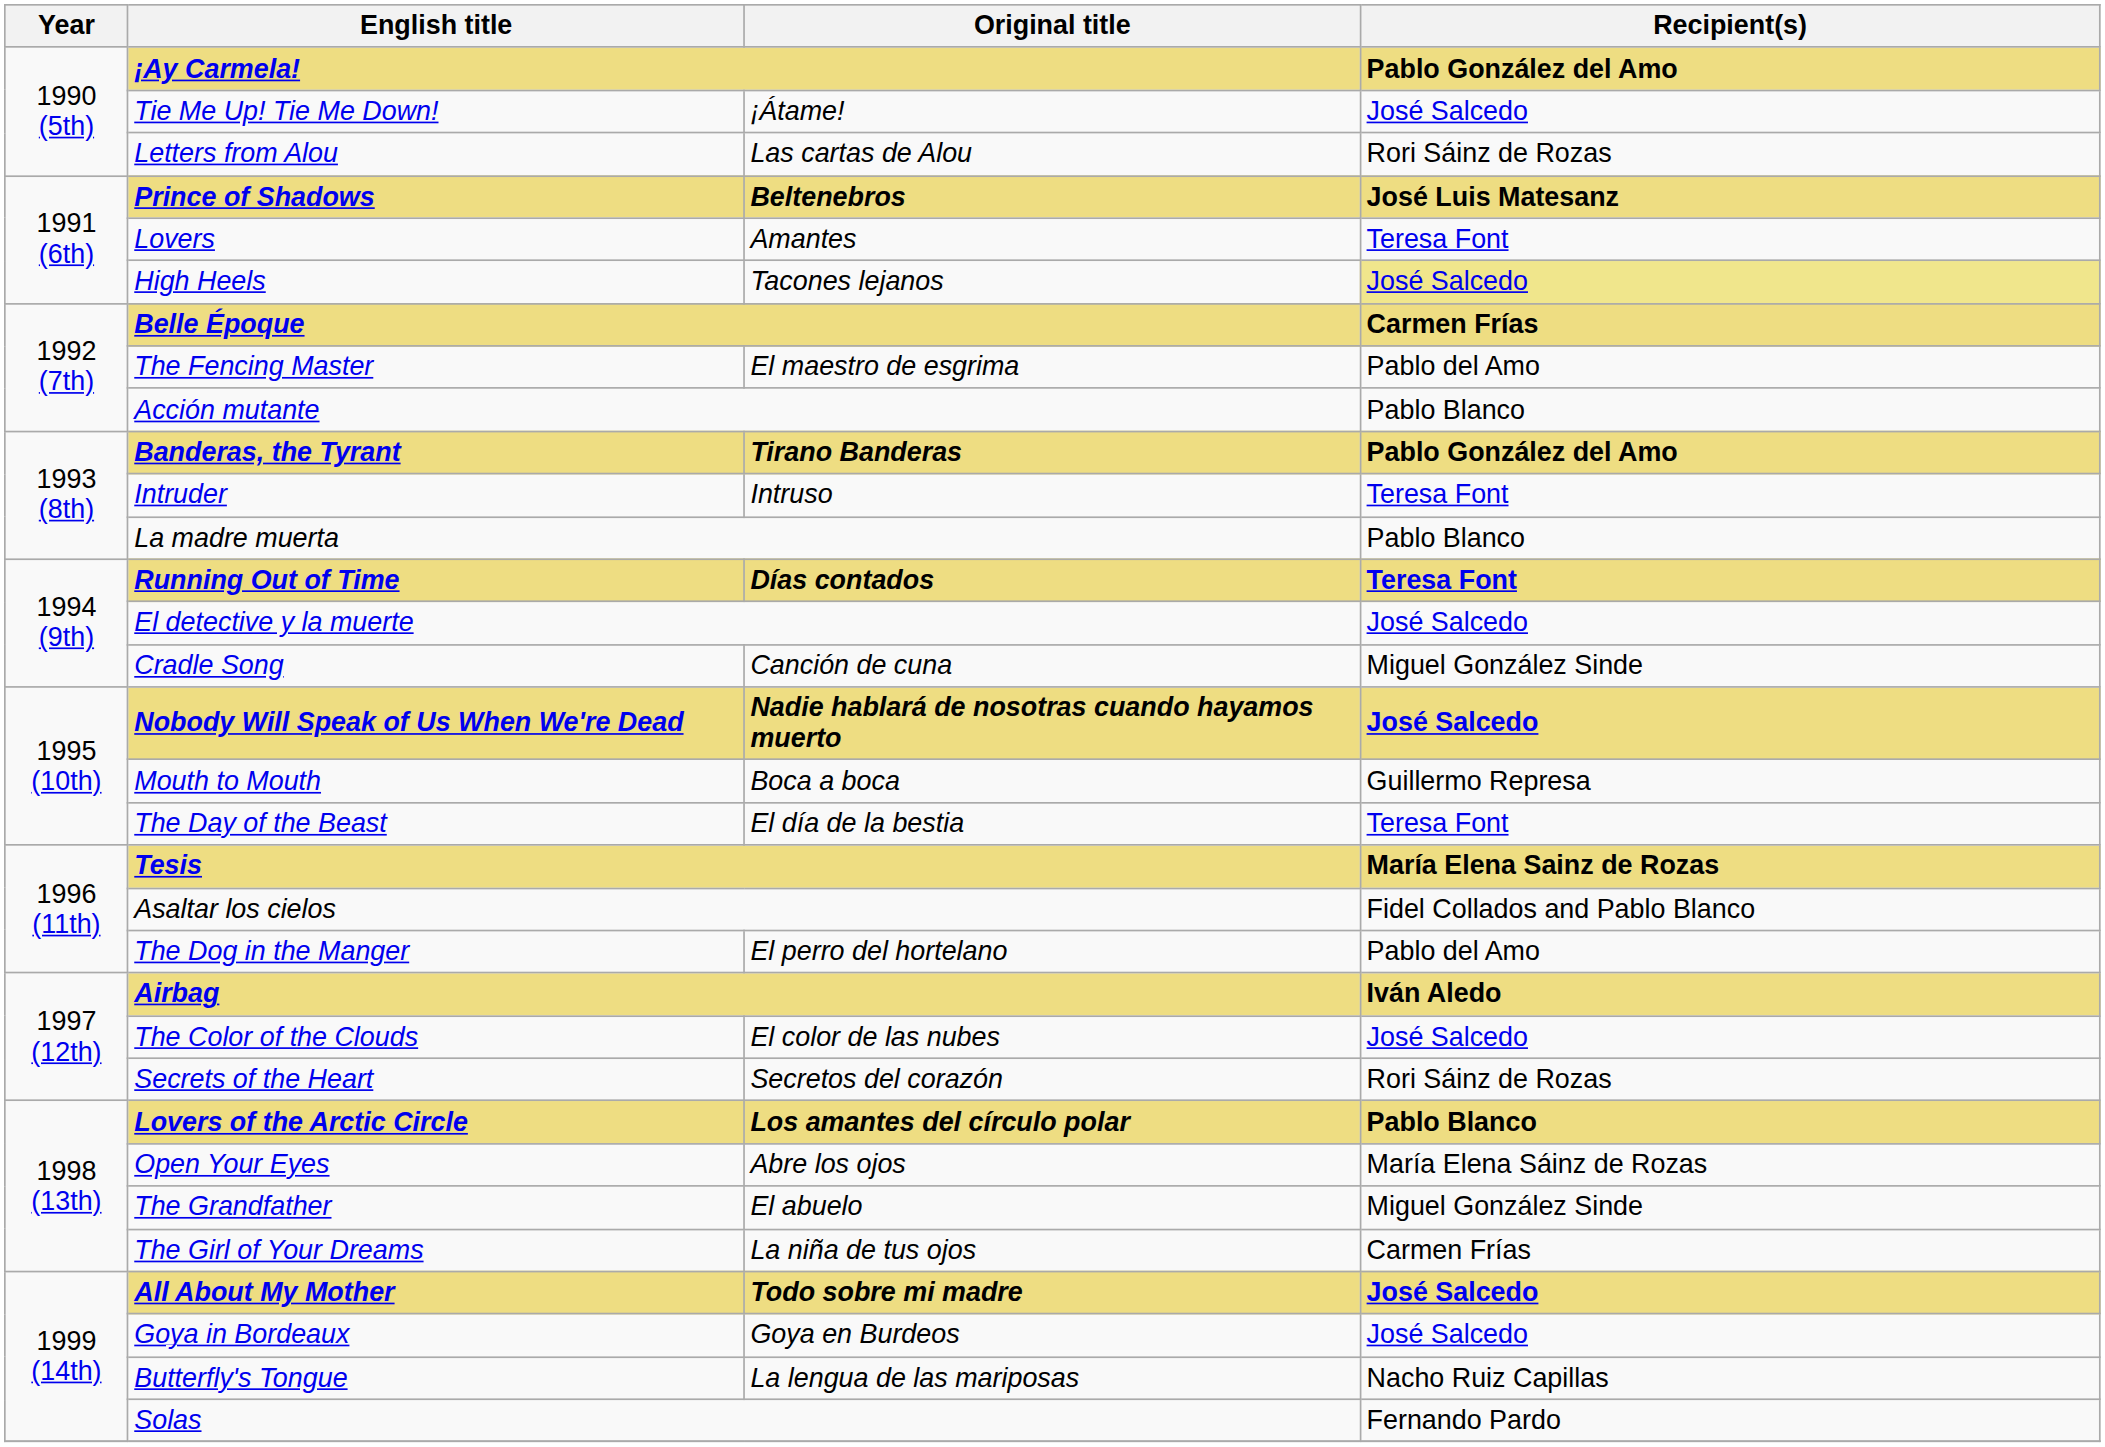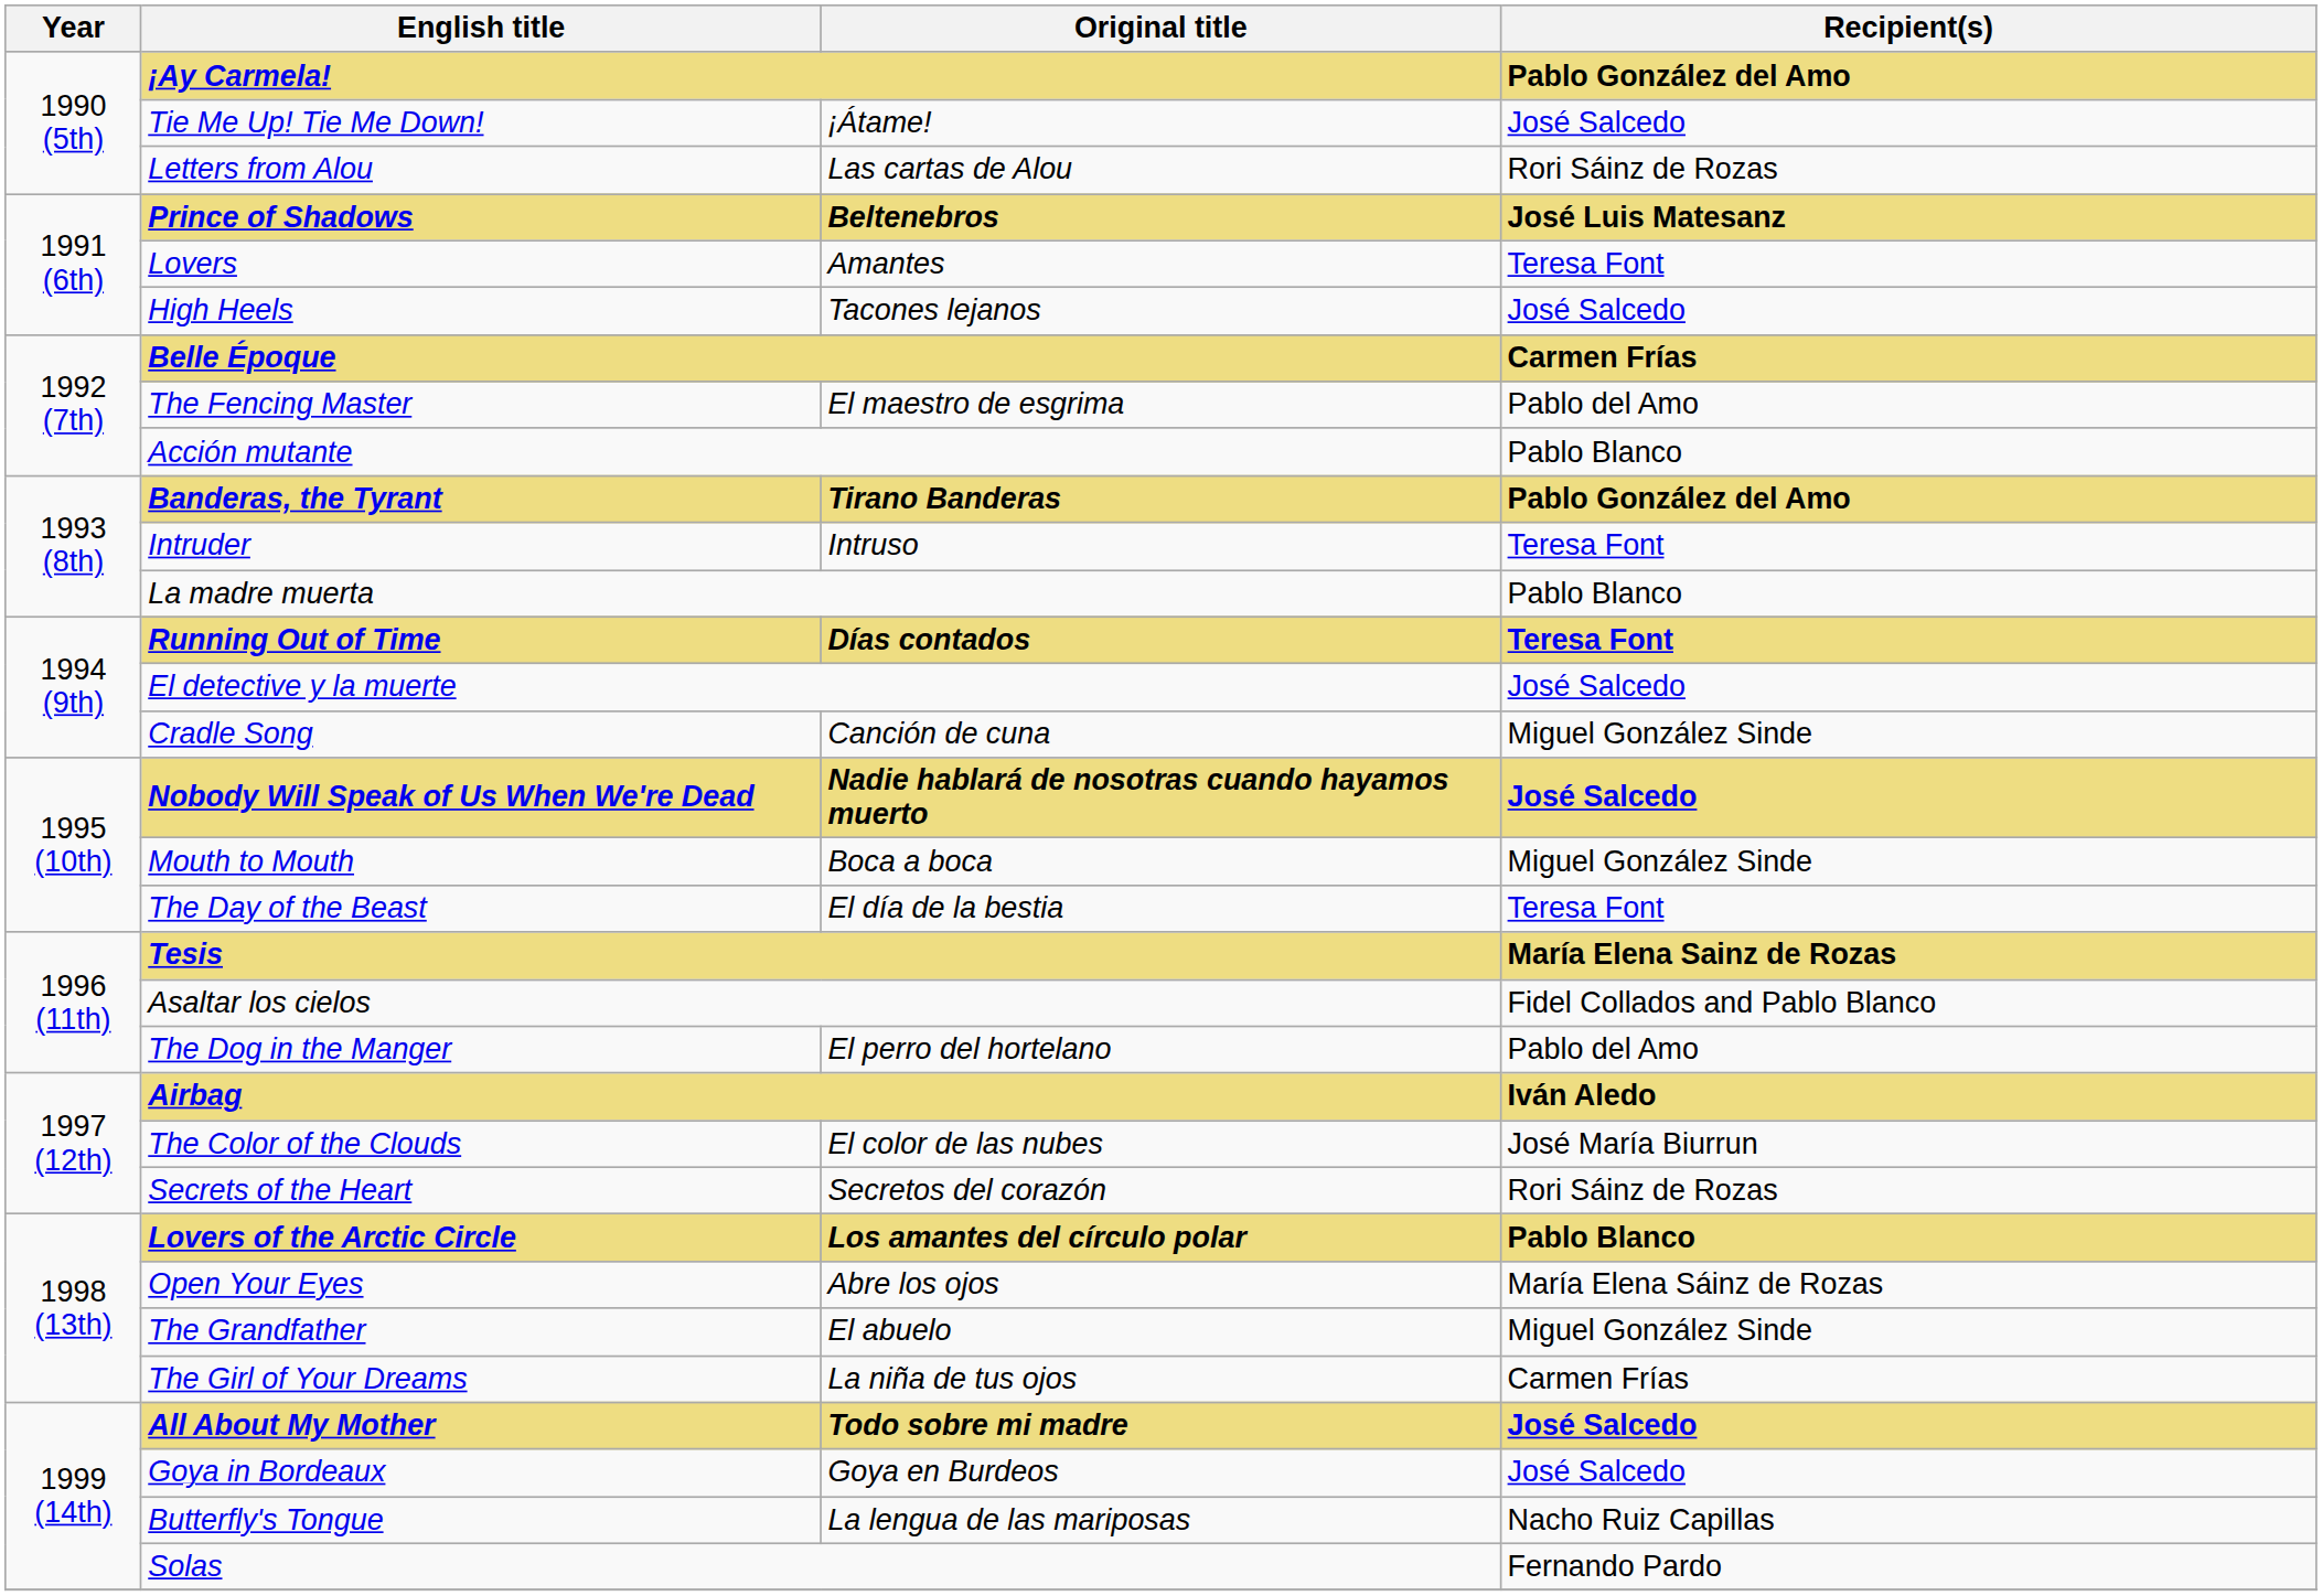High Heels | Recipient(s): khaki background -> no background
Mouth to Mouth | Recipient(s): Guillermo Represa -> Miguel González Sinde
The Color of the Clouds | Recipient(s): José Salcedo -> José María Biurrun
